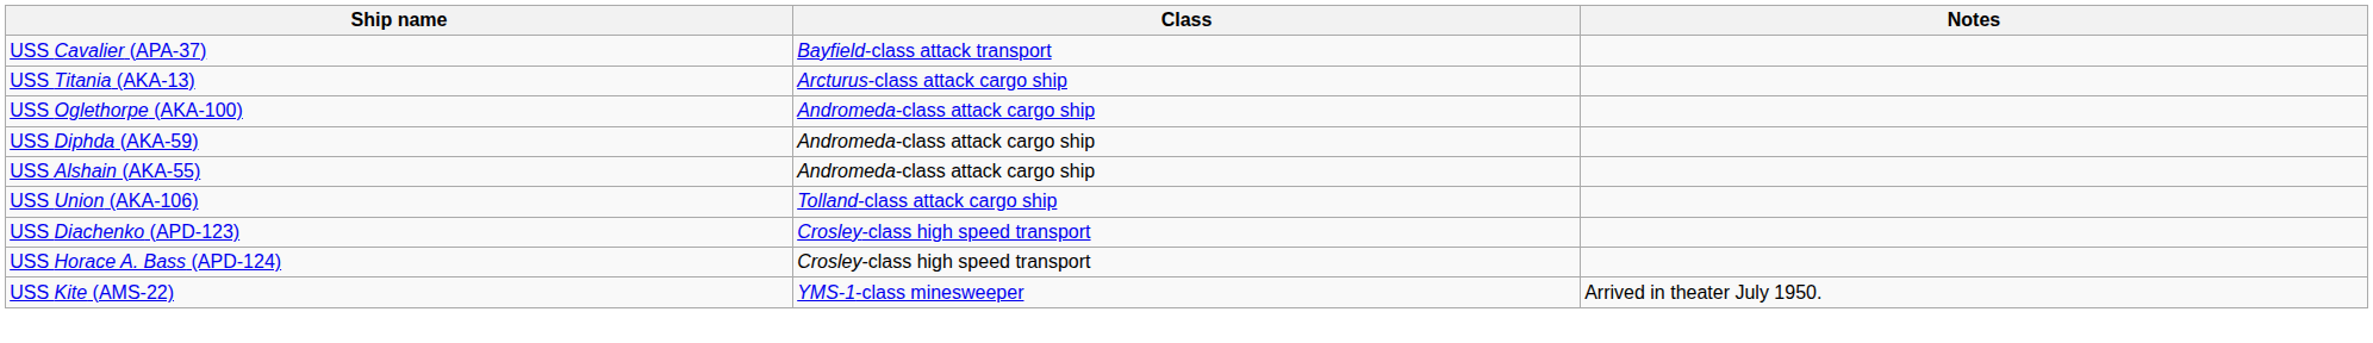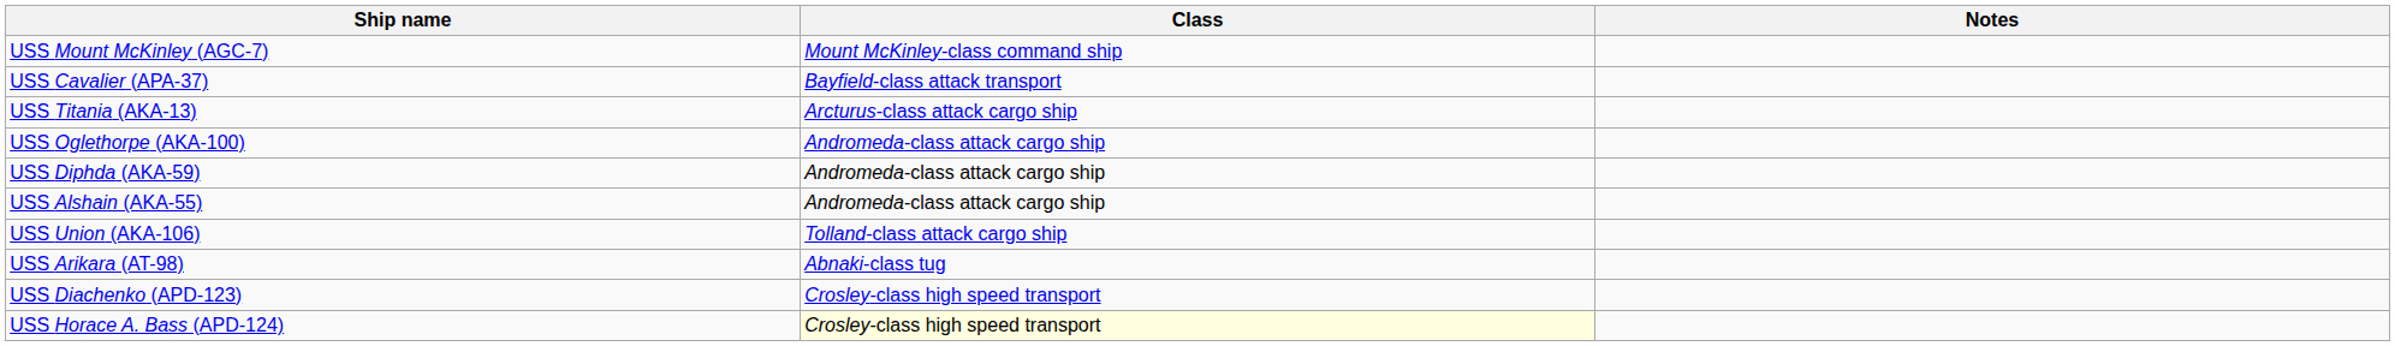+ row: USS Mount McKinley (AGC-7) | Mount McKinley-class command ship
+ row: USS Arikara (AT-98) | Abnaki-class tug
USS Horace A. Bass (APD-124) | Class: no background -> lightyellow background
- row: USS Kite (AMS-22) | YMS-1-class minesweeper | Arrived in theater July 1950.
